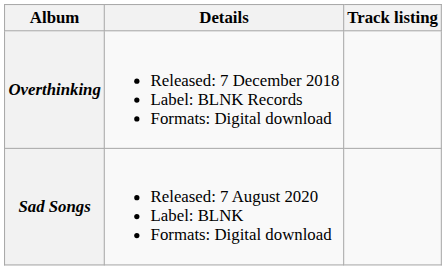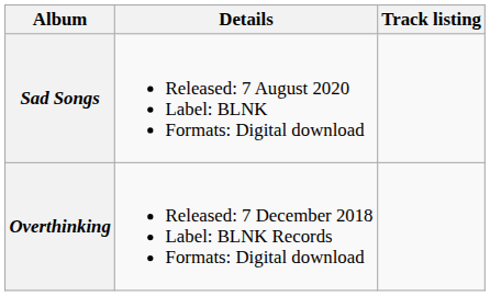rows swapped: Overthinking <-> Sad Songs
